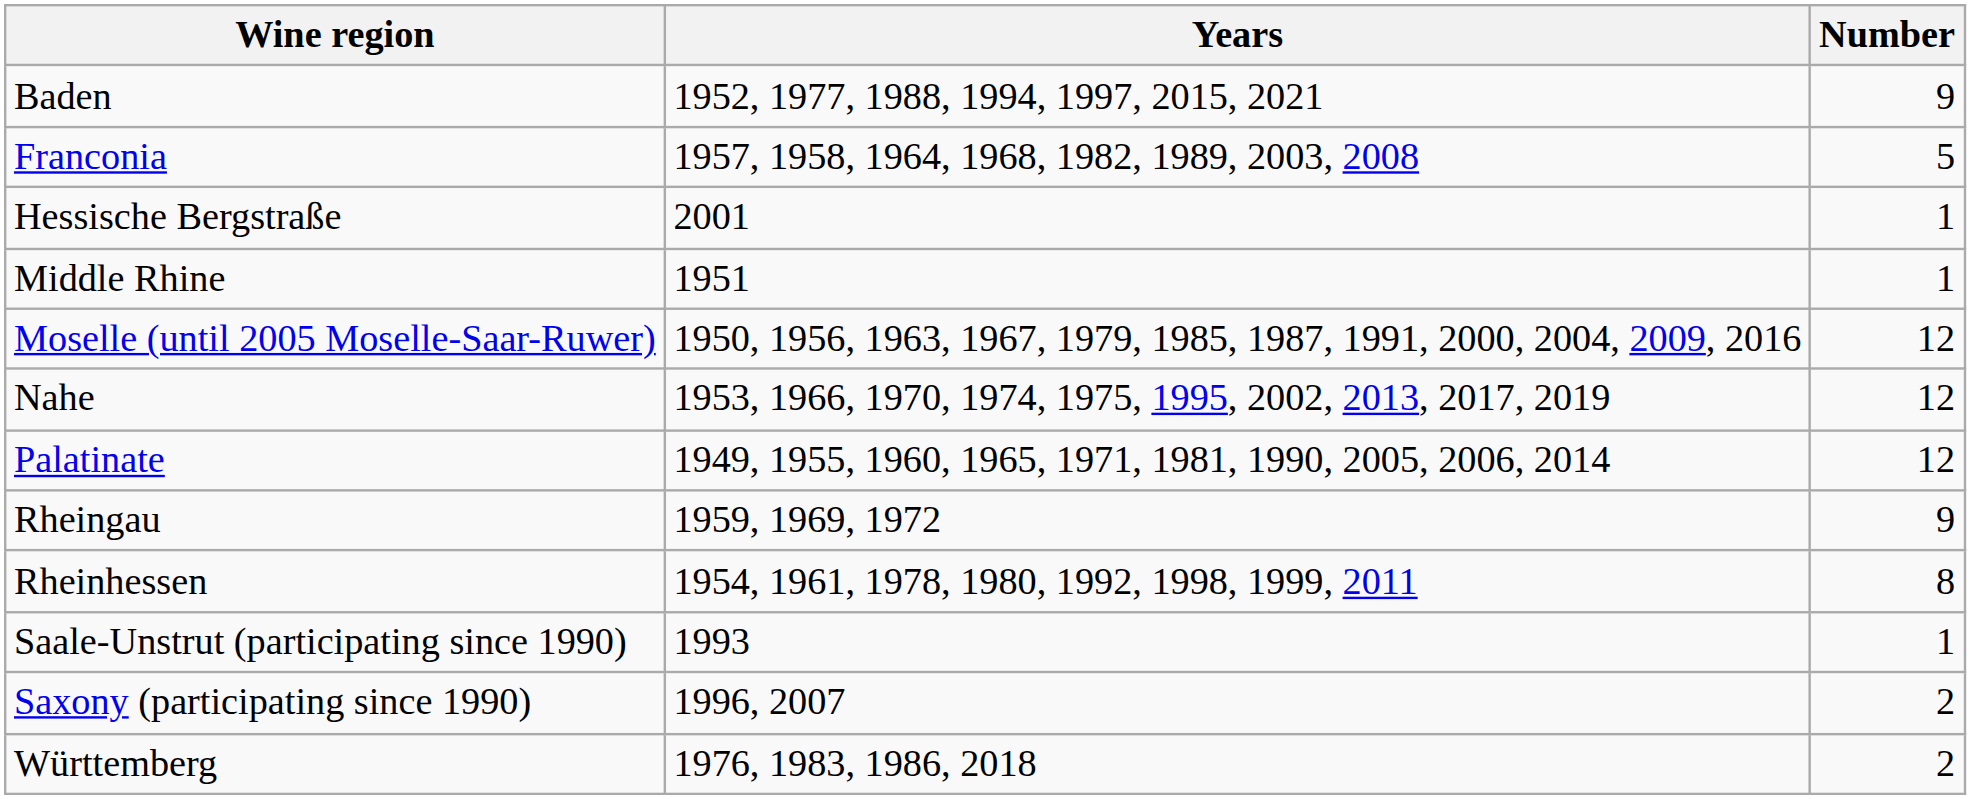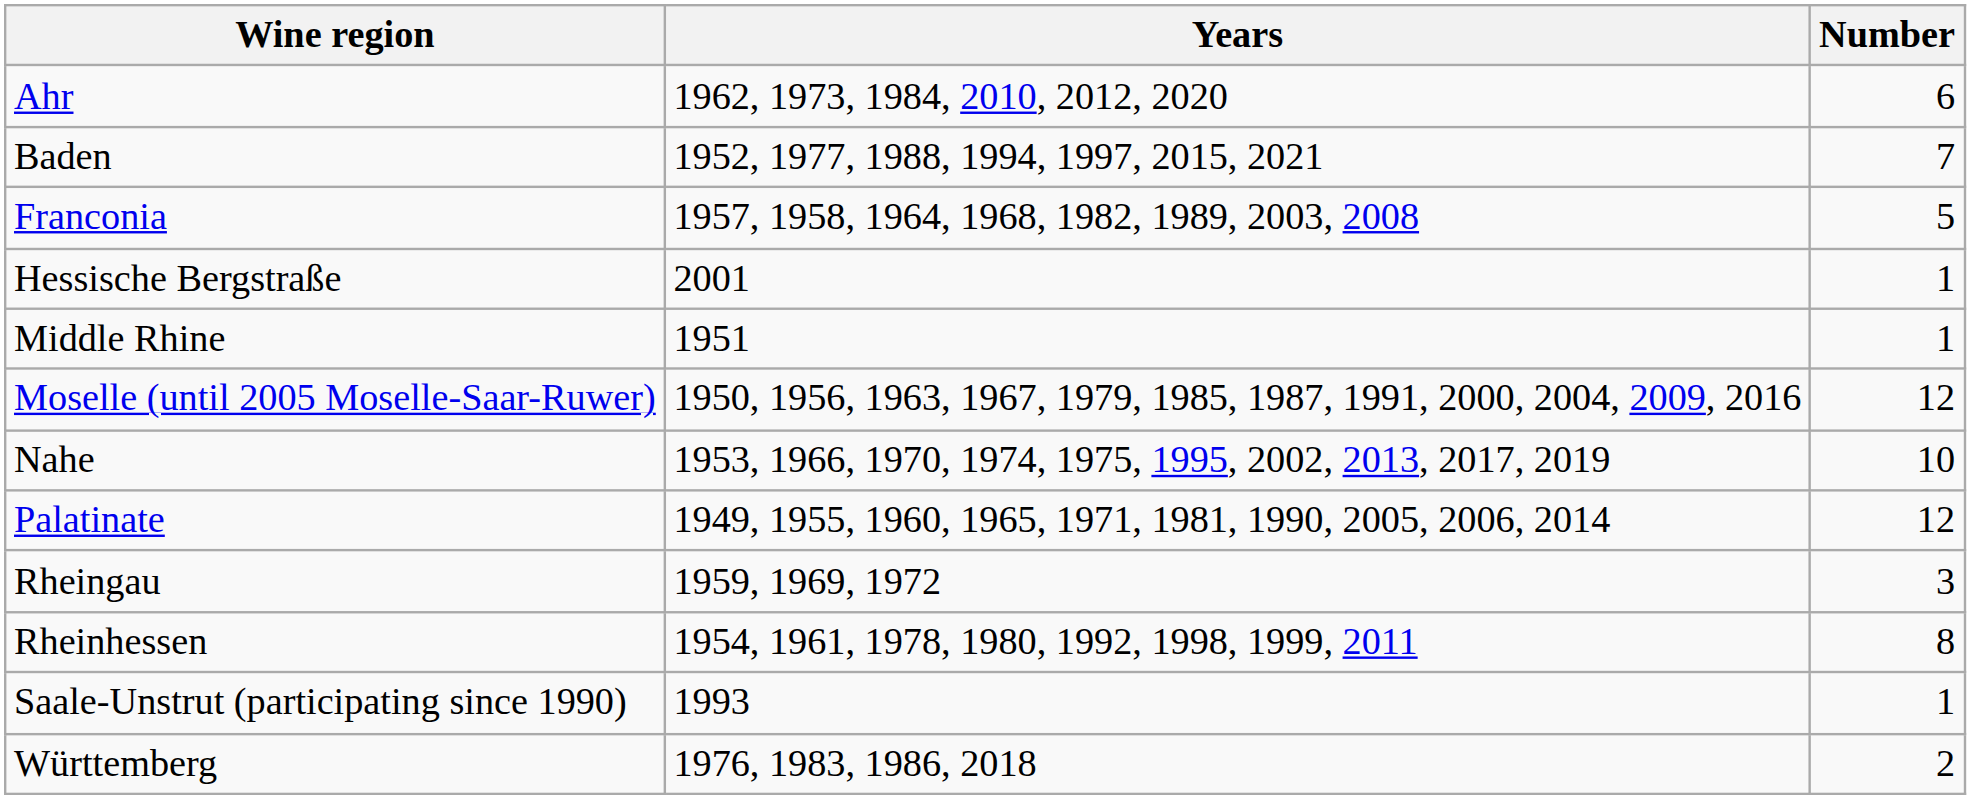+ row: Ahr | 1962, 1973, 1984, 2010, 2012, 2020 | 6
Baden | Number: 9 -> 7
Nahe | Number: 12 -> 10
Rheingau | Number: 9 -> 3
- row: Saxony (participating since 1990) | 1996, 2007 | 2
